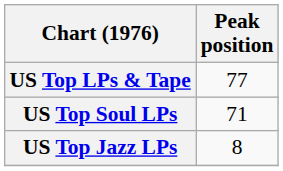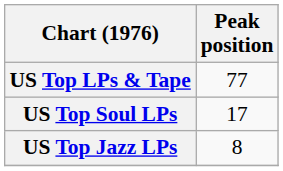US Top Soul LPs | Peak position: 71 -> 17
